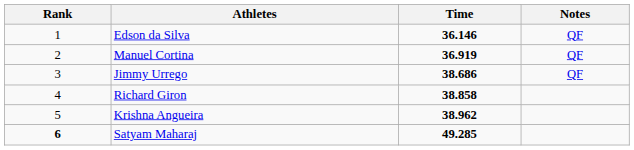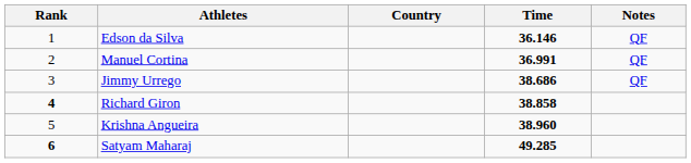+ column: Country
Manuel Cortina | Time: 36.919 -> 36.991
Richard Giron | Rank: normal -> bold
Krishna Angueira | Time: 38.962 -> 38.960
